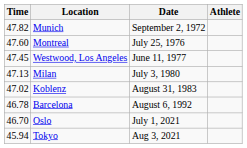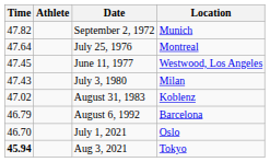columns swapped: Athlete <-> Location
July 25, 1976 | Time: 47.60 -> 47.64
July 3, 1980 | Time: 47.13 -> 47.43
August 6, 1992 | Time: 46.78 -> 46.79
Aug 3, 2021 | Time: normal -> bold
